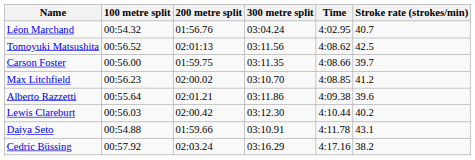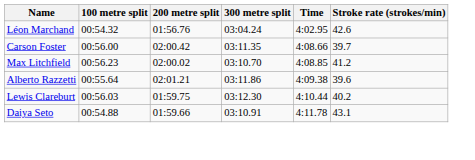Léon Marchand | Stroke rate (strokes/min): 40.7 -> 42.6
- row: Tomoyuki Matsushita | 00:56.52 | 02:01:13 | 03:11.56 | 4:08.62 | 42.5
Carson Foster | 200 metre split: 01:59.75 -> 02:00.42
Lewis Clareburt | 200 metre split: 02:00.42 -> 01:59.75
- row: Cedric Büssing | 00:57.92 | 02:03.24 | 03:16.29 | 4:17.16 | 38.2
